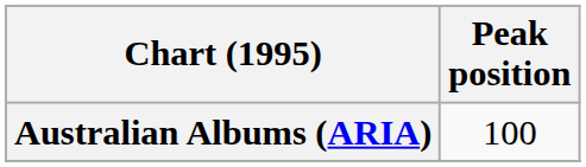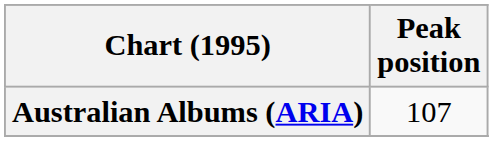Australian Albums (ARIA) | Peak position: 100 -> 107
